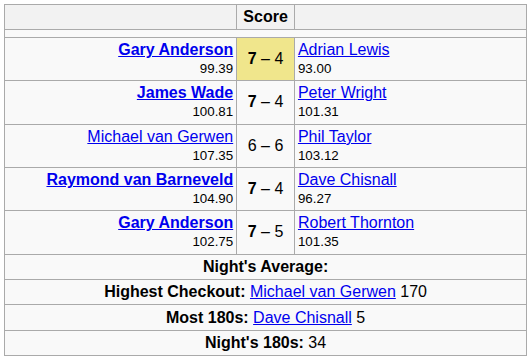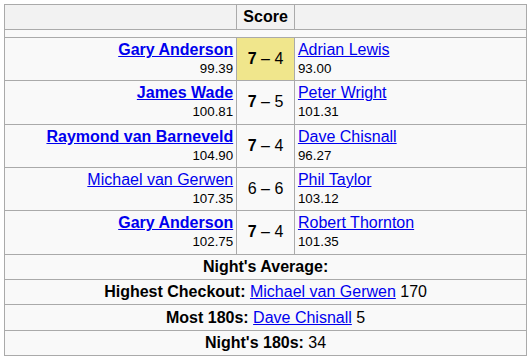James Wade 100.81 | Score: 7 – 4 -> 7 – 5
rows swapped: Michael van Gerwen 107.35 <-> Raymond van Barneveld 104.90
Gary Anderson 102.75 | Score: 7 – 5 -> 7 – 4
